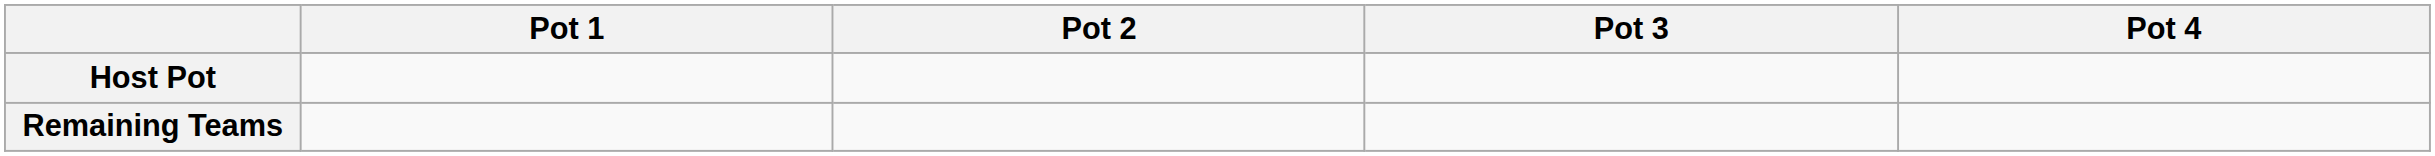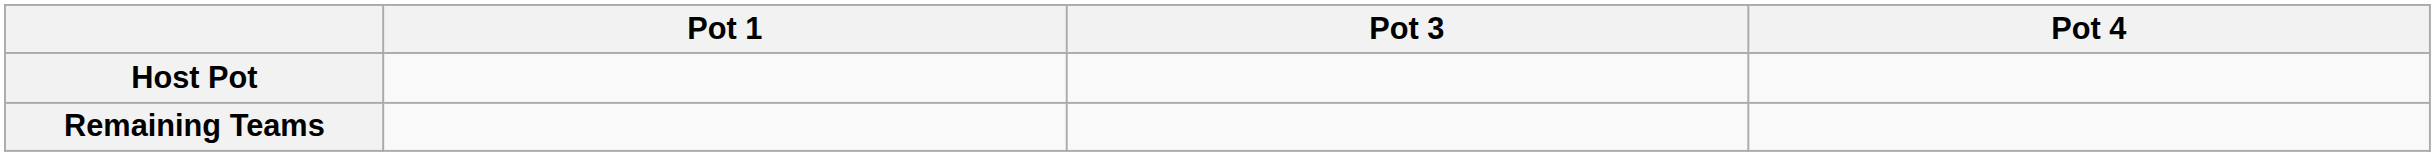- column: Pot 2
